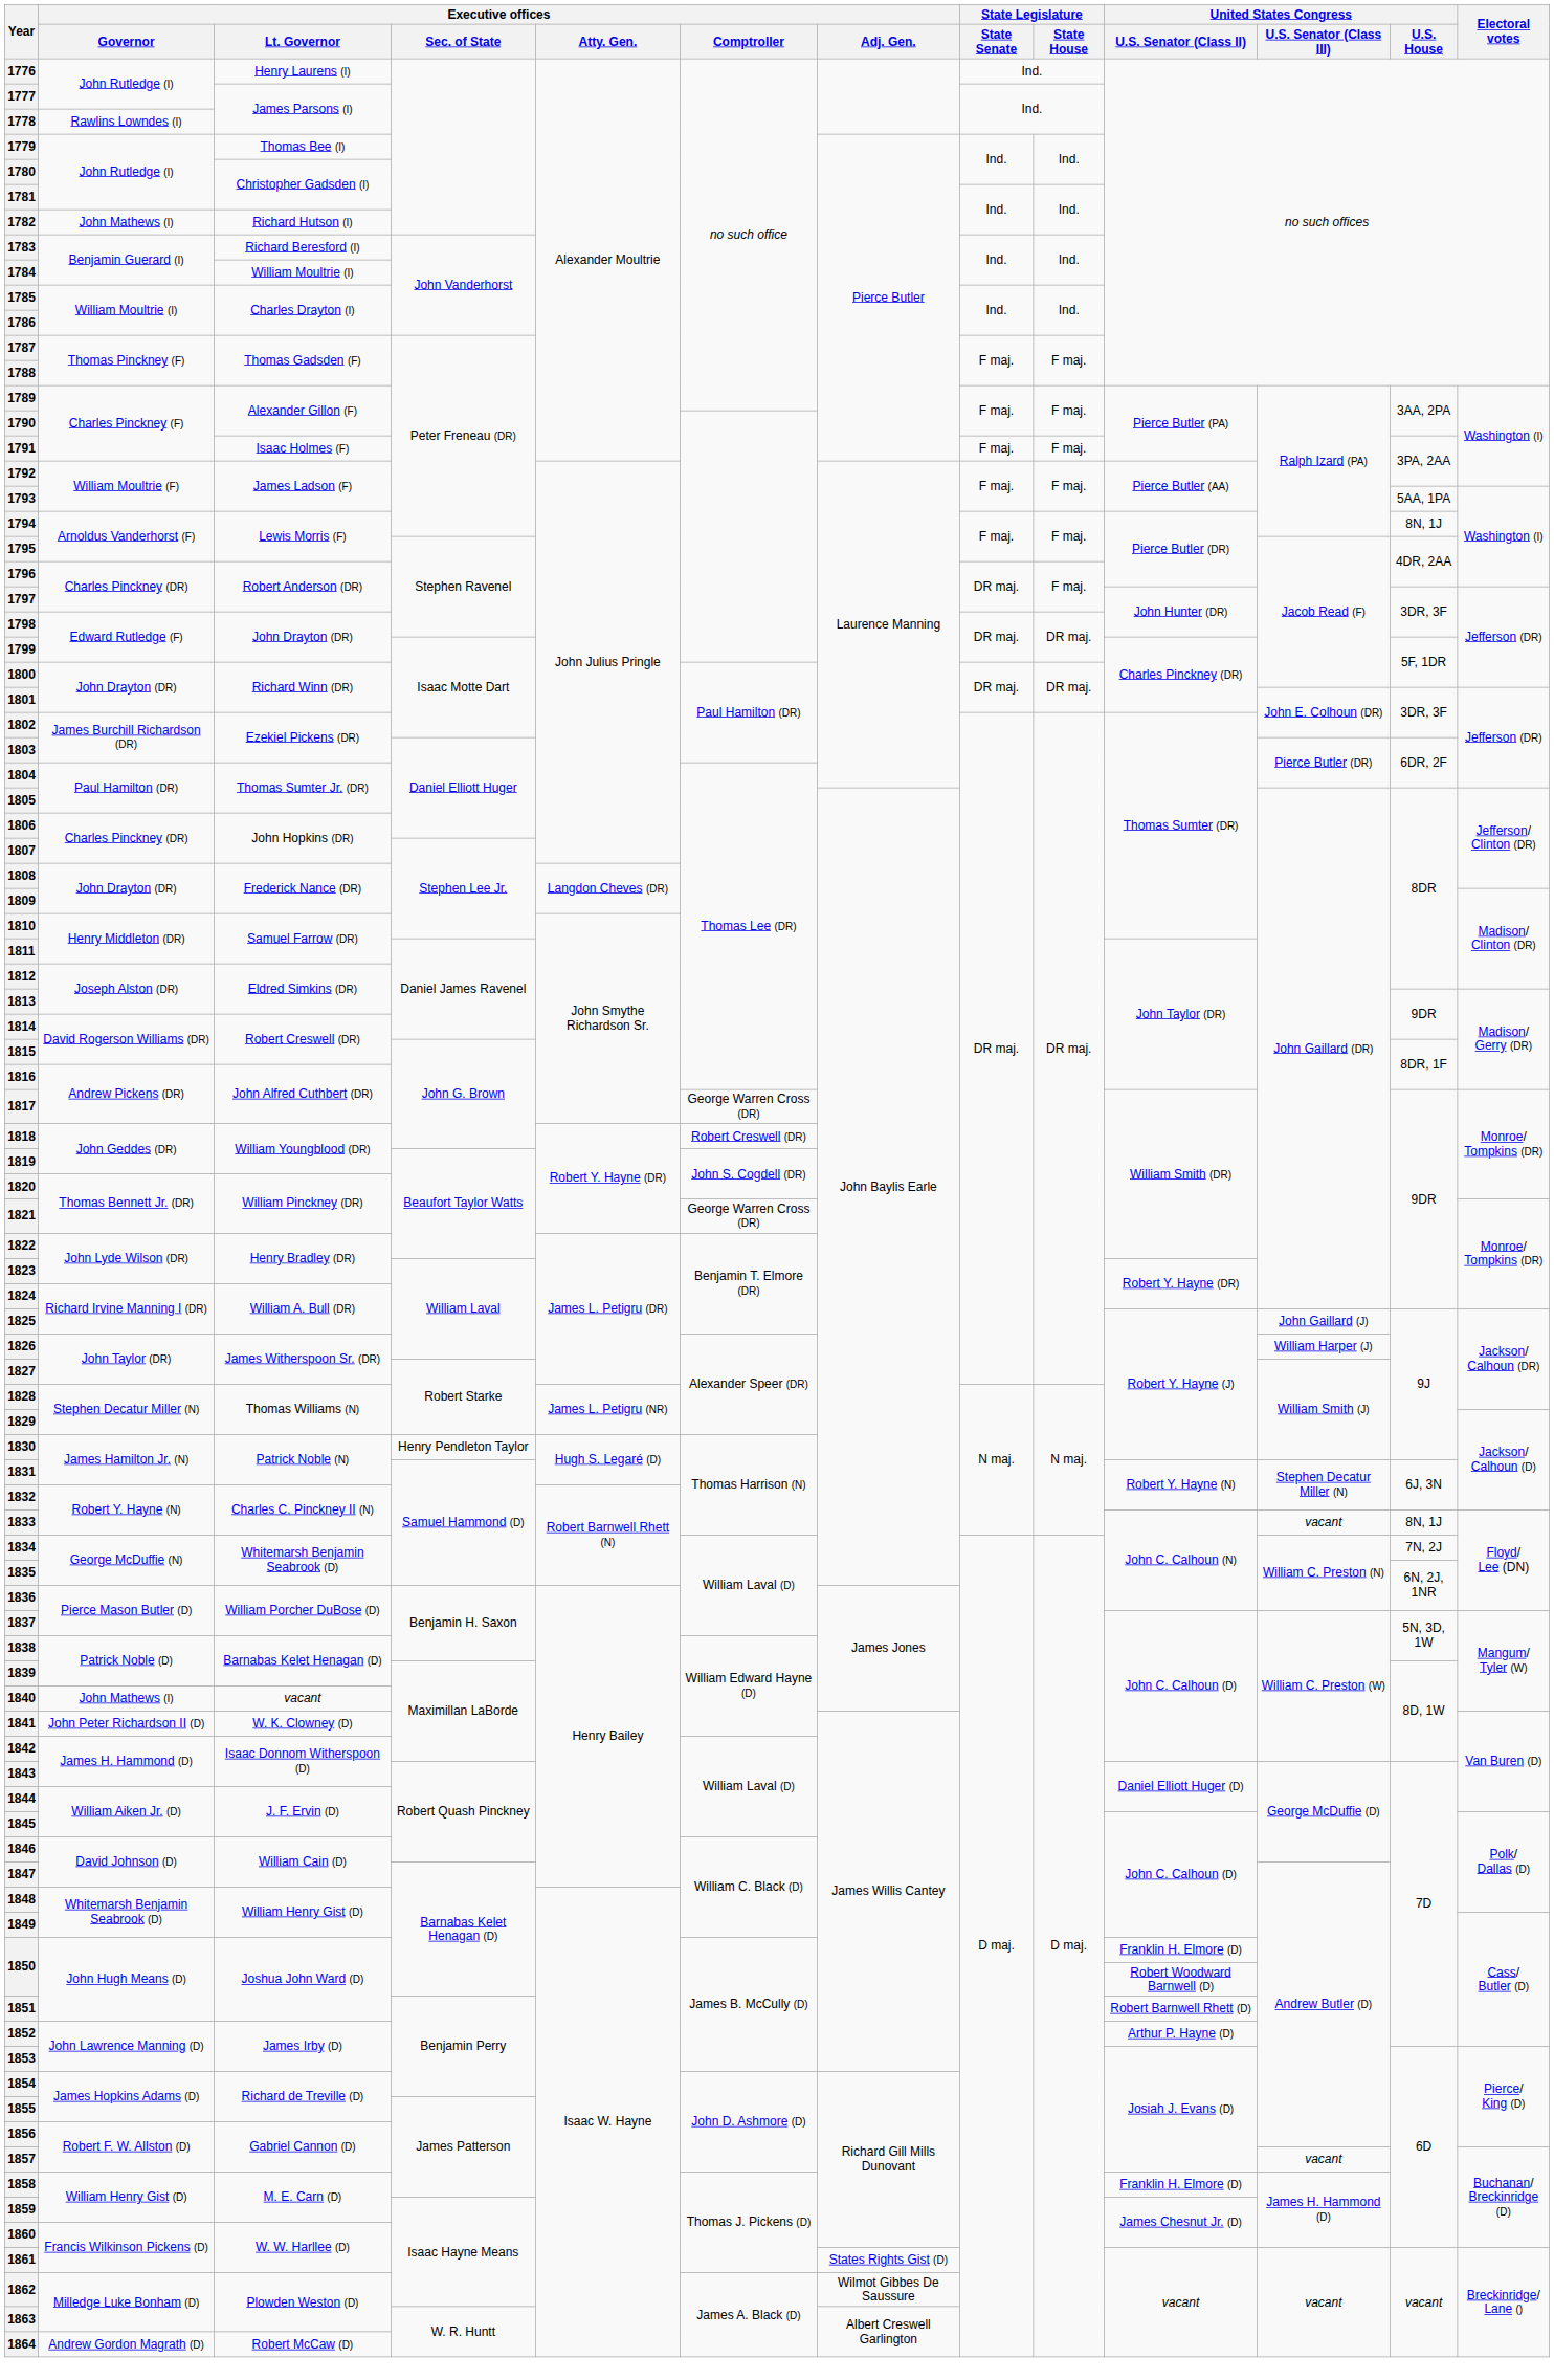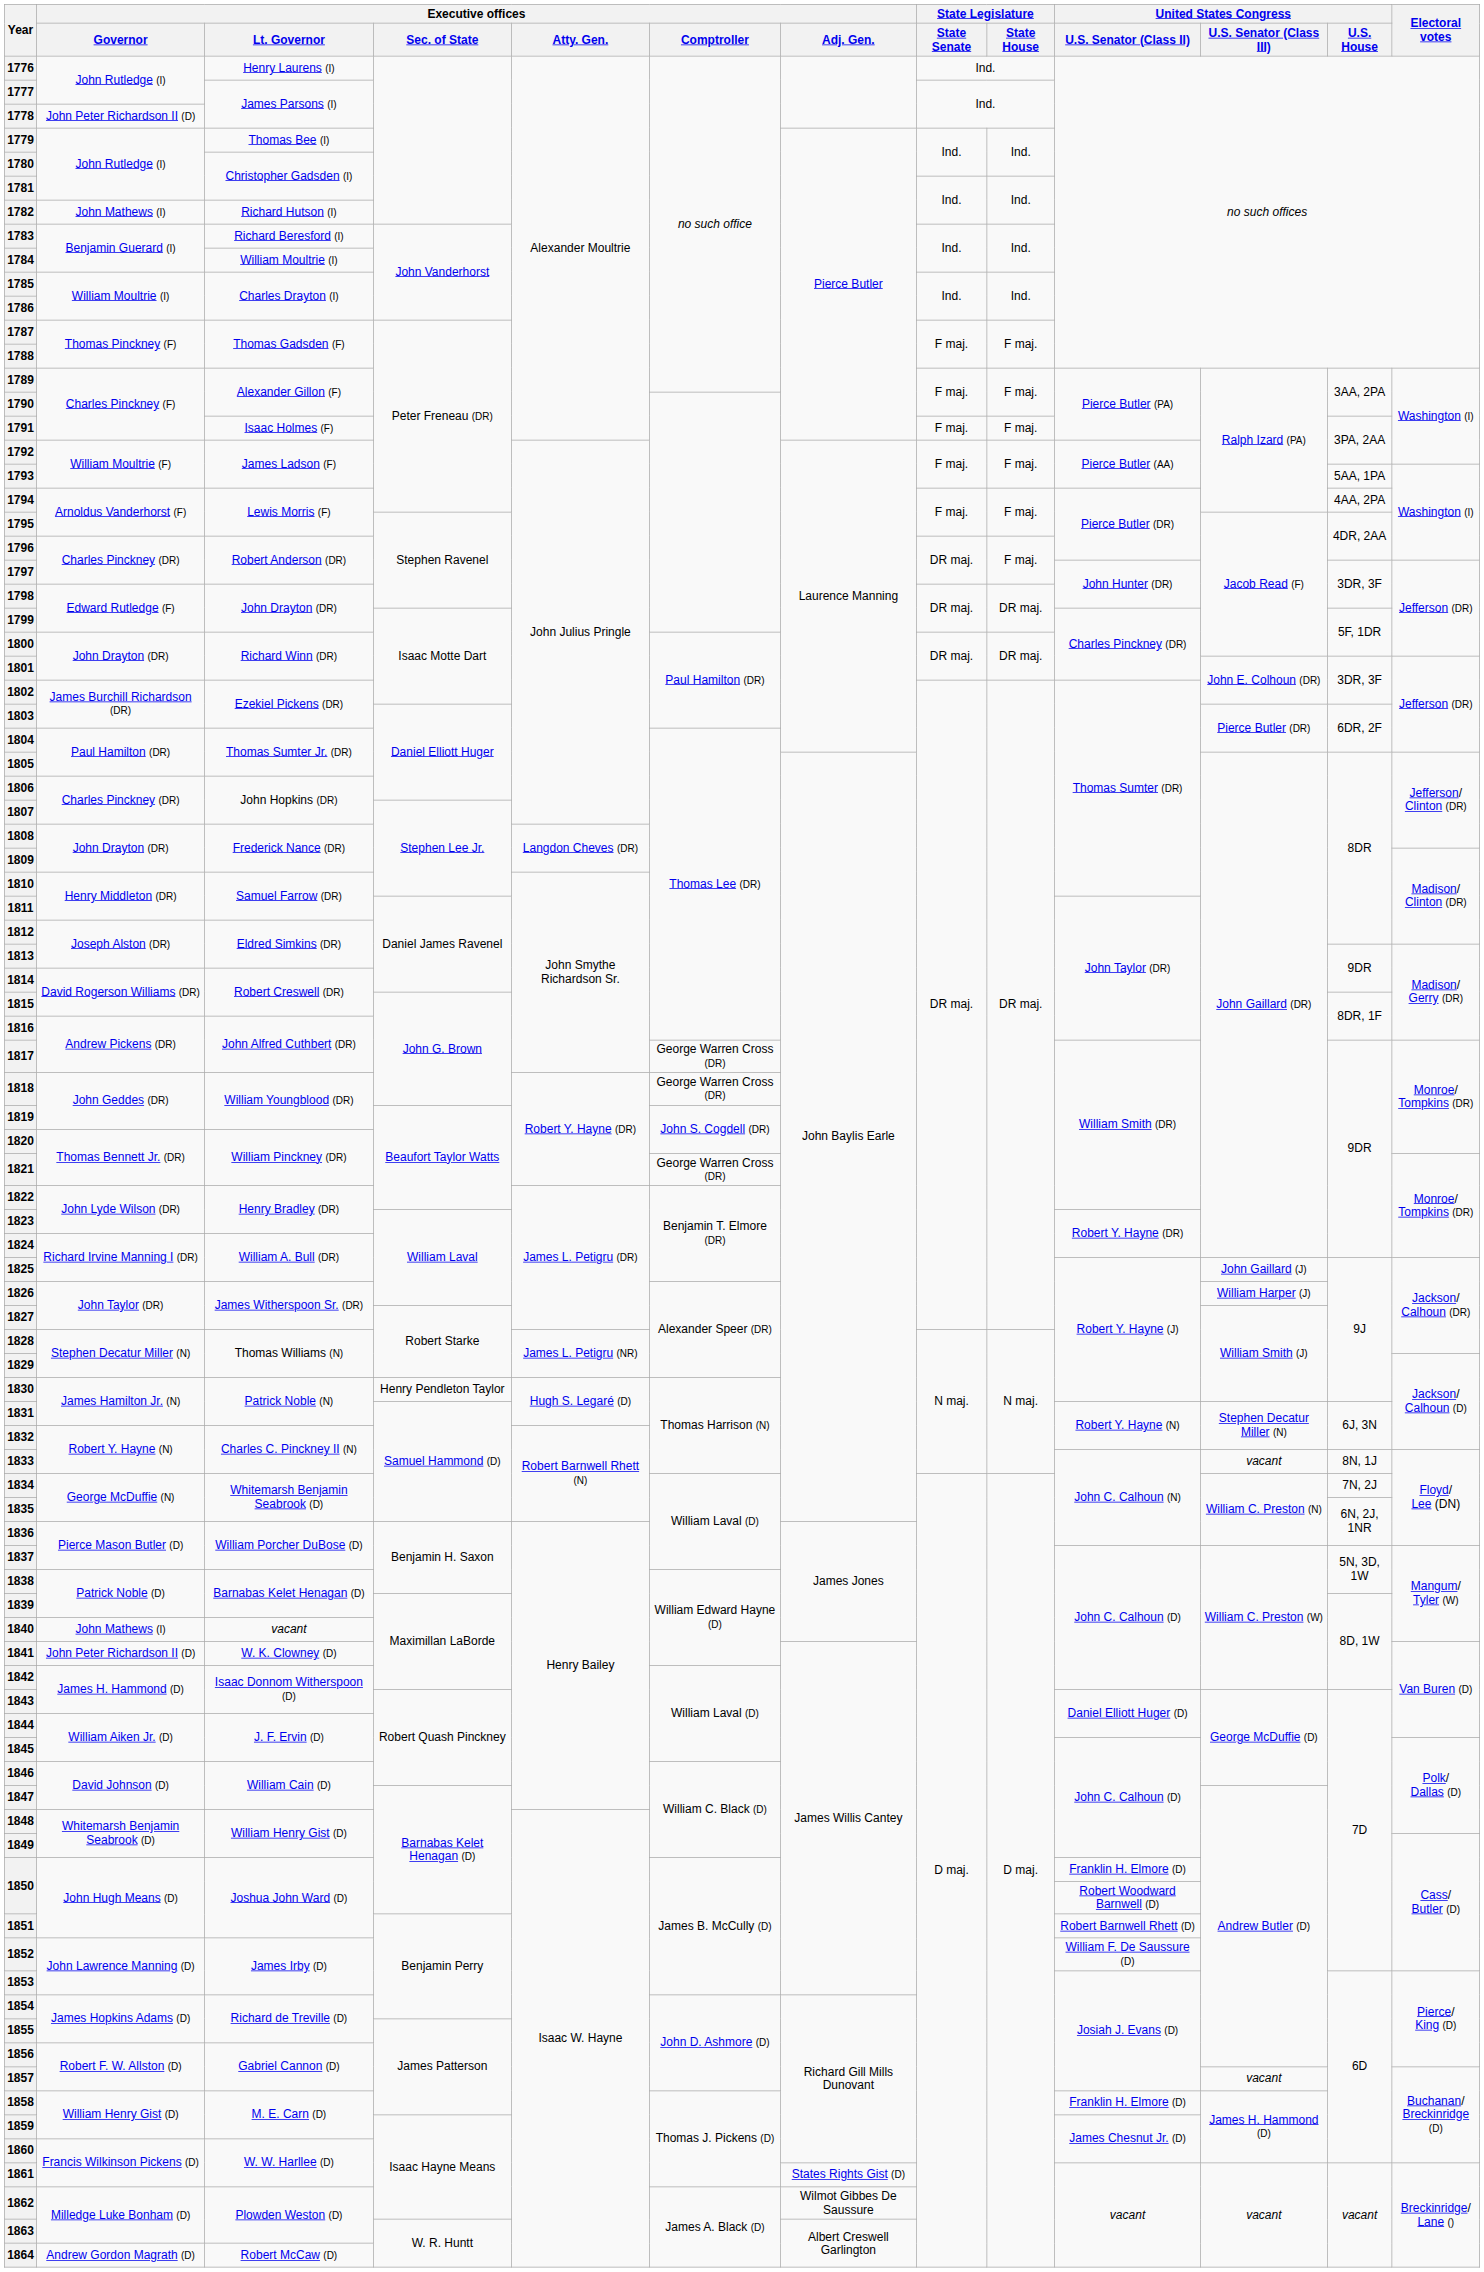1778 | Executive offices / Governor: Rawlins Lowndes (I) -> John Peter Richardson II (D)
1794 | United States Congress / U.S. House: 8N, 1J -> 4AA, 2PA
1818 | Executive offices / Comptroller: Robert Creswell (DR) -> George Warren Cross (DR)
1852 | United States Congress / U.S. Senator (Class II): Arthur P. Hayne (D) -> William F. De Saussure (D)
